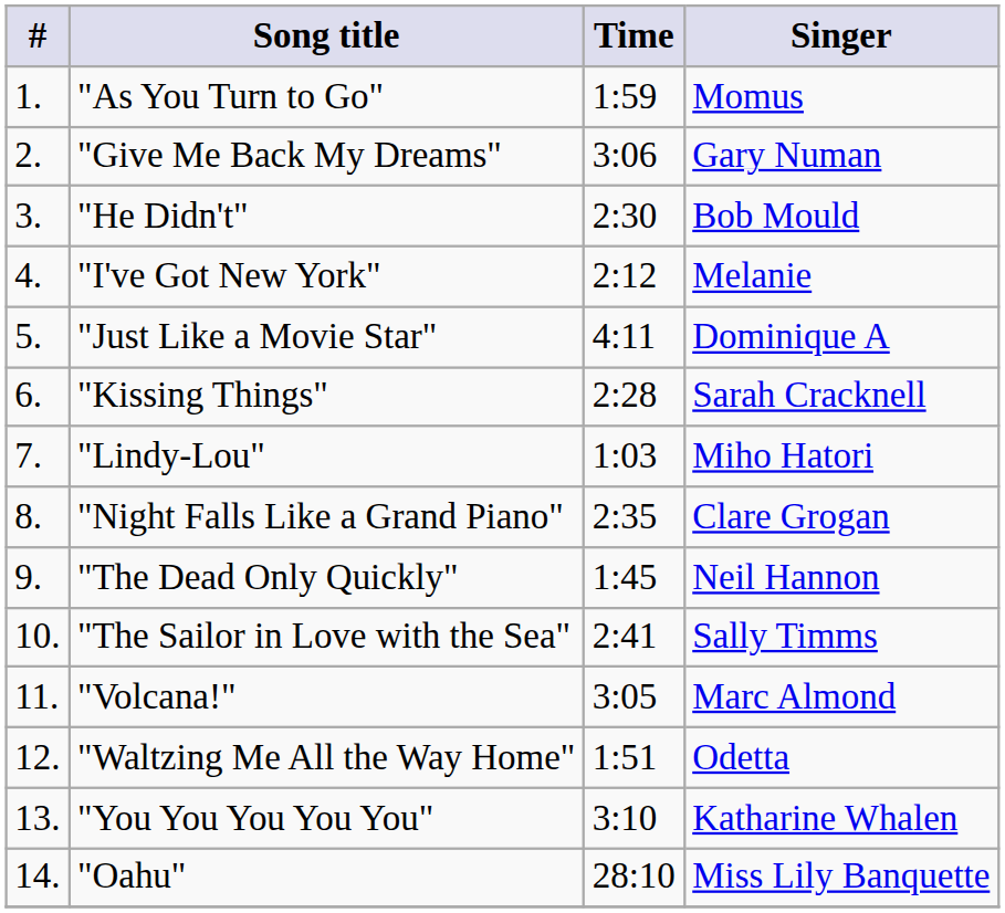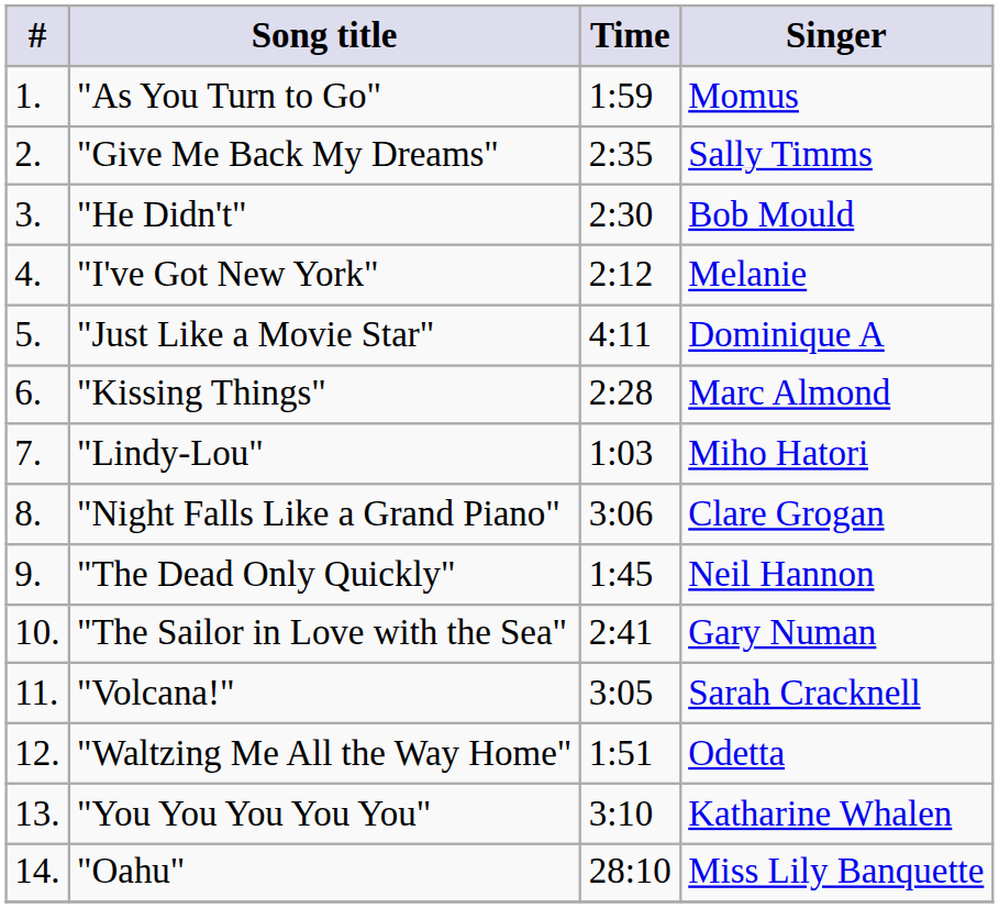"Give Me Back My Dreams" | Time: 3:06 -> 2:35
"Give Me Back My Dreams" | Singer: Gary Numan -> Sally Timms
"Kissing Things" | Singer: Sarah Cracknell -> Marc Almond
"Night Falls Like a Grand Piano" | Time: 2:35 -> 3:06
"The Sailor in Love with the Sea" | Singer: Sally Timms -> Gary Numan
"Volcana!" | Singer: Marc Almond -> Sarah Cracknell
